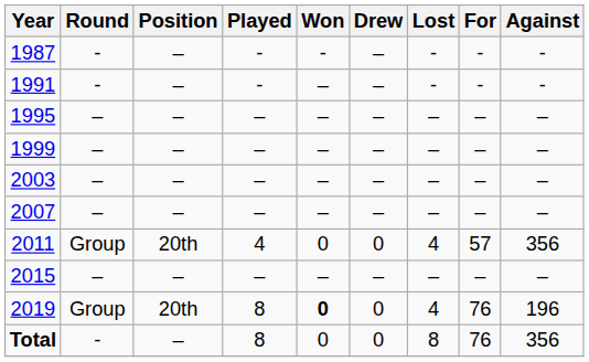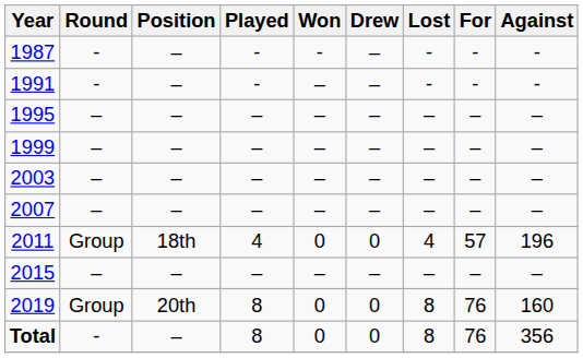2011 | Position: 20th -> 18th
2011 | Against: 356 -> 196
2019 | Won: bold -> normal
2019 | Lost: 4 -> 8
2019 | Against: 196 -> 160
